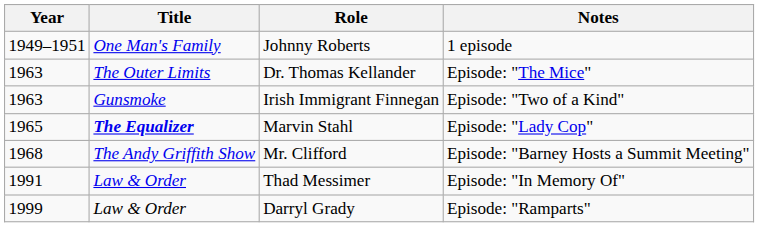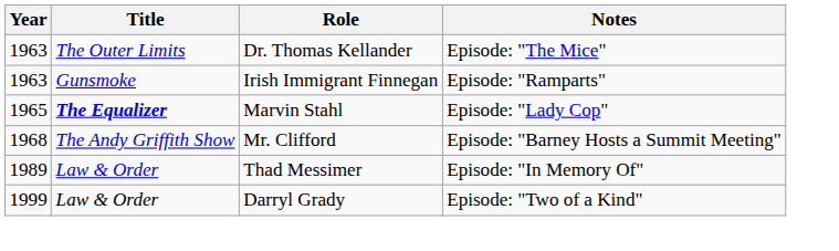- row: 1949–1951 | One Man's Family | Johnny Roberts | 1 episode
Irish Immigrant Finnegan | Notes: Episode: "Two of a Kind" -> Episode: "Ramparts"
Thad Messimer | Year: 1991 -> 1989
Darryl Grady | Notes: Episode: "Ramparts" -> Episode: "Two of a Kind"
